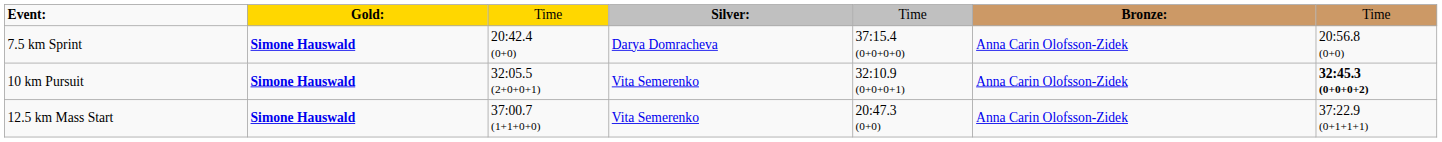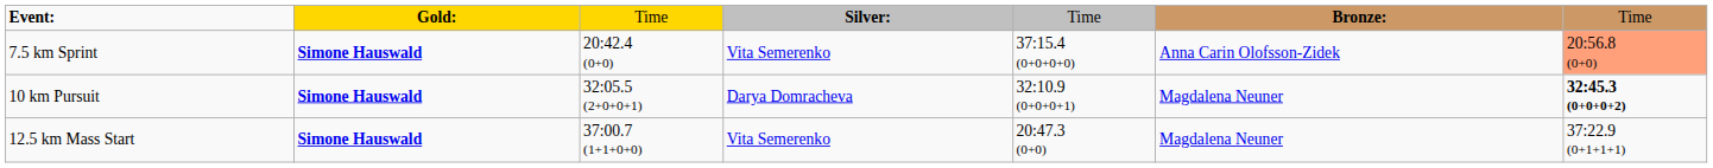7.5 km Sprint | column 4: Darya Domracheva -> Vita Semerenko
7.5 km Sprint | column 7: no background -> lightsalmon background
10 km Pursuit | column 4: Vita Semerenko -> Darya Domracheva
10 km Pursuit | column 6: Anna Carin Olofsson-Zidek -> Magdalena Neuner
12.5 km Mass Start | column 6: Anna Carin Olofsson-Zidek -> Magdalena Neuner
